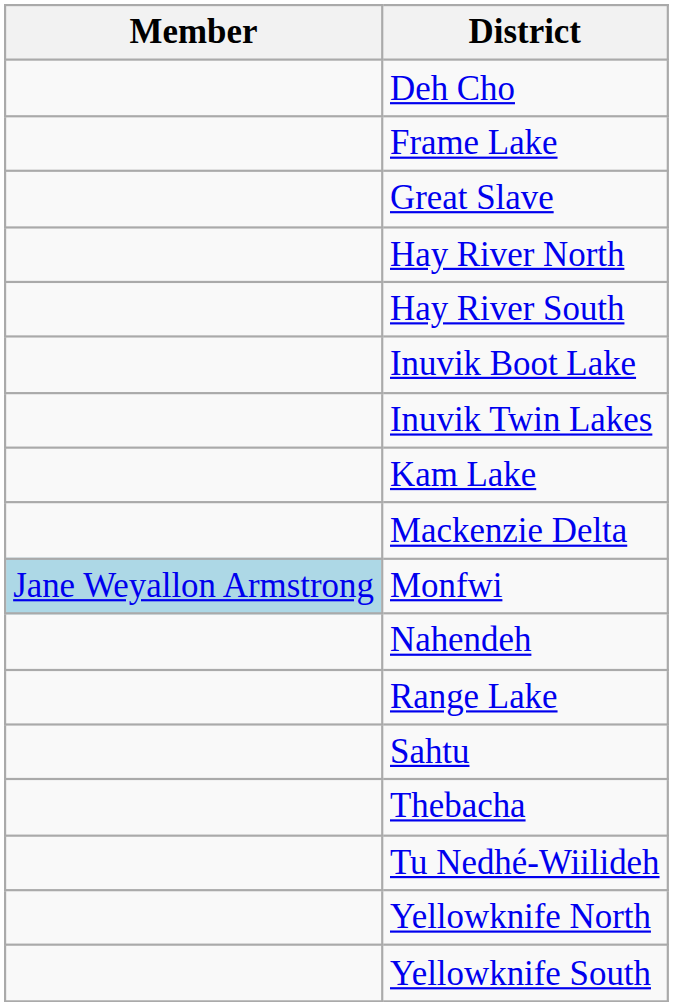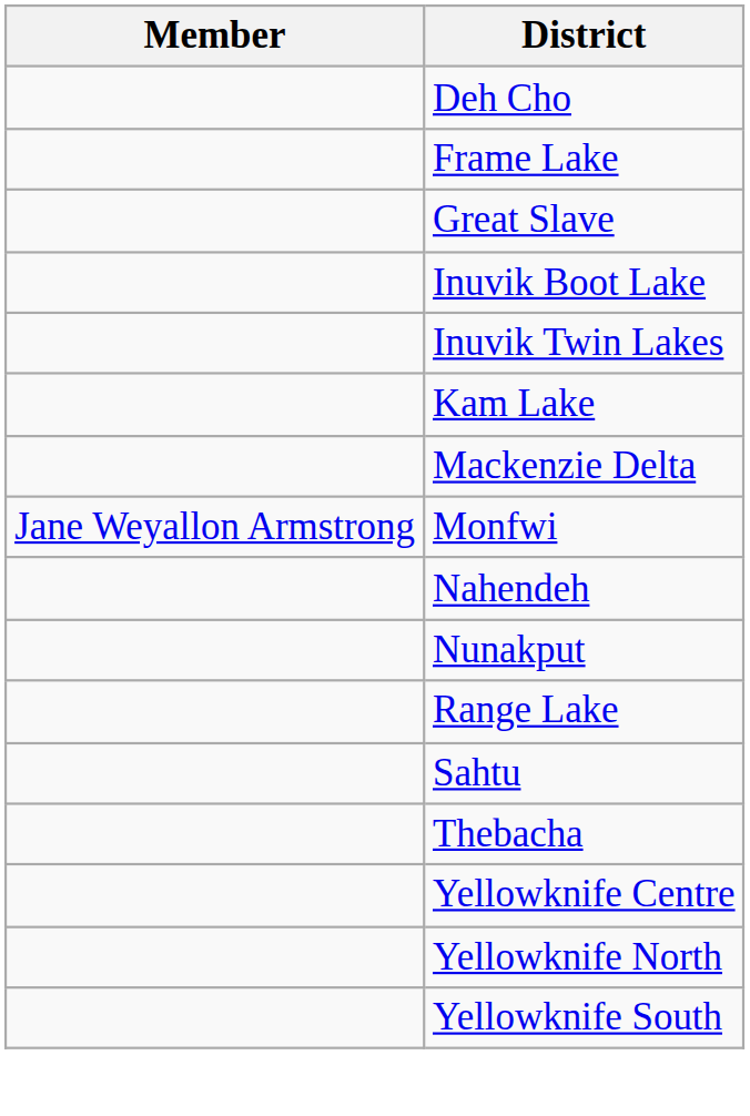- row: Hay River North
- row: Hay River South
Monfwi | Member: lightblue background -> no background
+ row: Nunakput
- row: Tu Nedhé-Wiilideh
+ row: Yellowknife Centre
